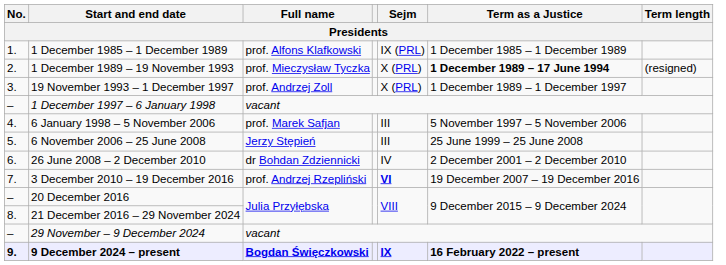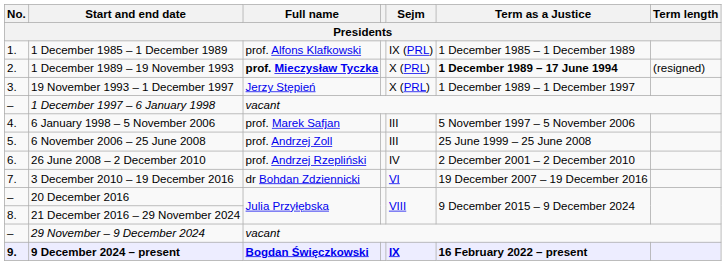1 December 1989 – 19 November 1993 | Full name: normal -> bold
19 November 1993 – 1 December 1997 | Full name: prof. Andrzej Zoll -> Jerzy Stępień
6 November 2006 – 25 June 2008 | Full name: Jerzy Stępień -> prof. Andrzej Zoll
26 June 2008 – 2 December 2010 | Full name: dr Bohdan Zdziennicki -> prof. Andrzej Rzepliński
3 December 2010 – 19 December 2016 | Full name: prof. Andrzej Rzepliński -> dr Bohdan Zdziennicki
3 December 2010 – 19 December 2016 | Sejm: bold -> normal
